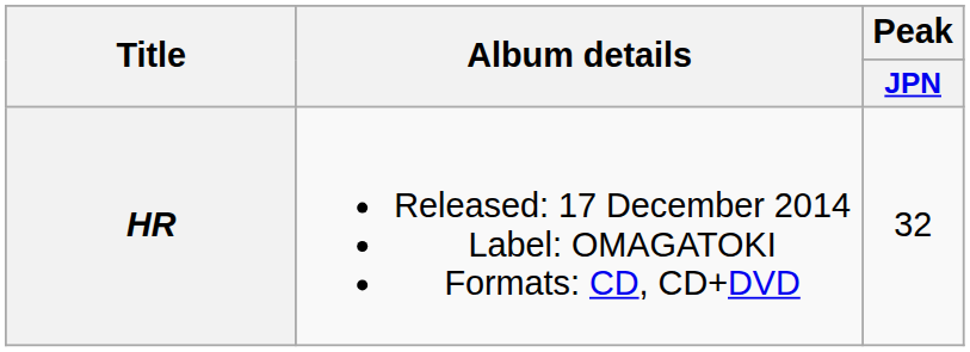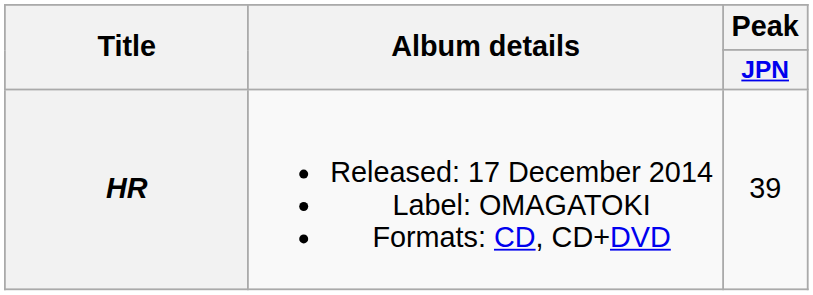HR | Peak / JPN: 32 -> 39
